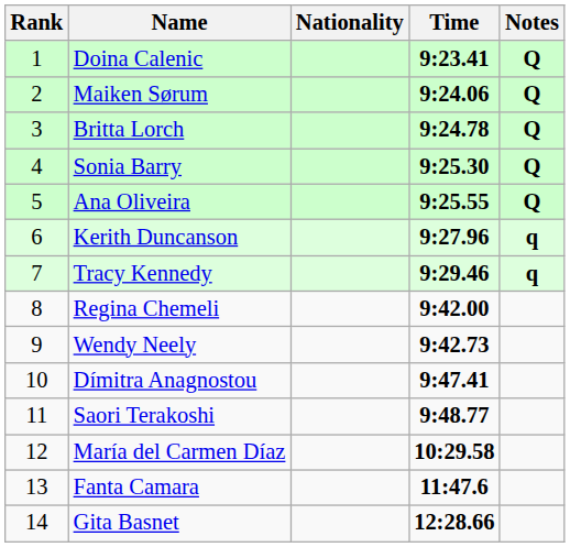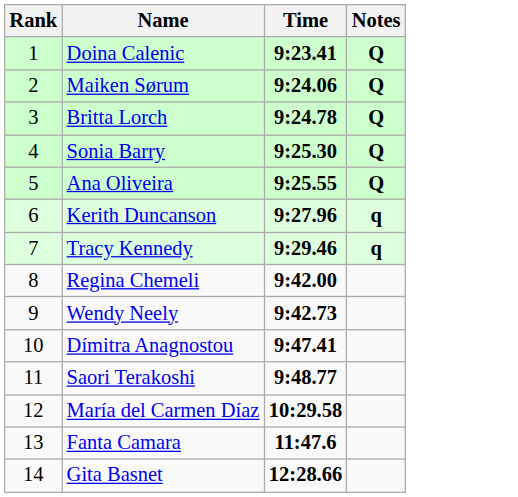- column: Nationality
